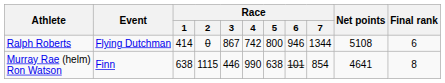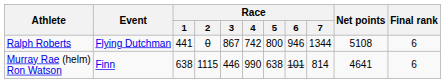Ralph Roberts | Race / 1: 414 -> 441
Murray Rae (helm) Ron Watson | Race / 7: 854 -> 814
Murray Rae (helm) Ron Watson | Final rank: 8 -> 6
